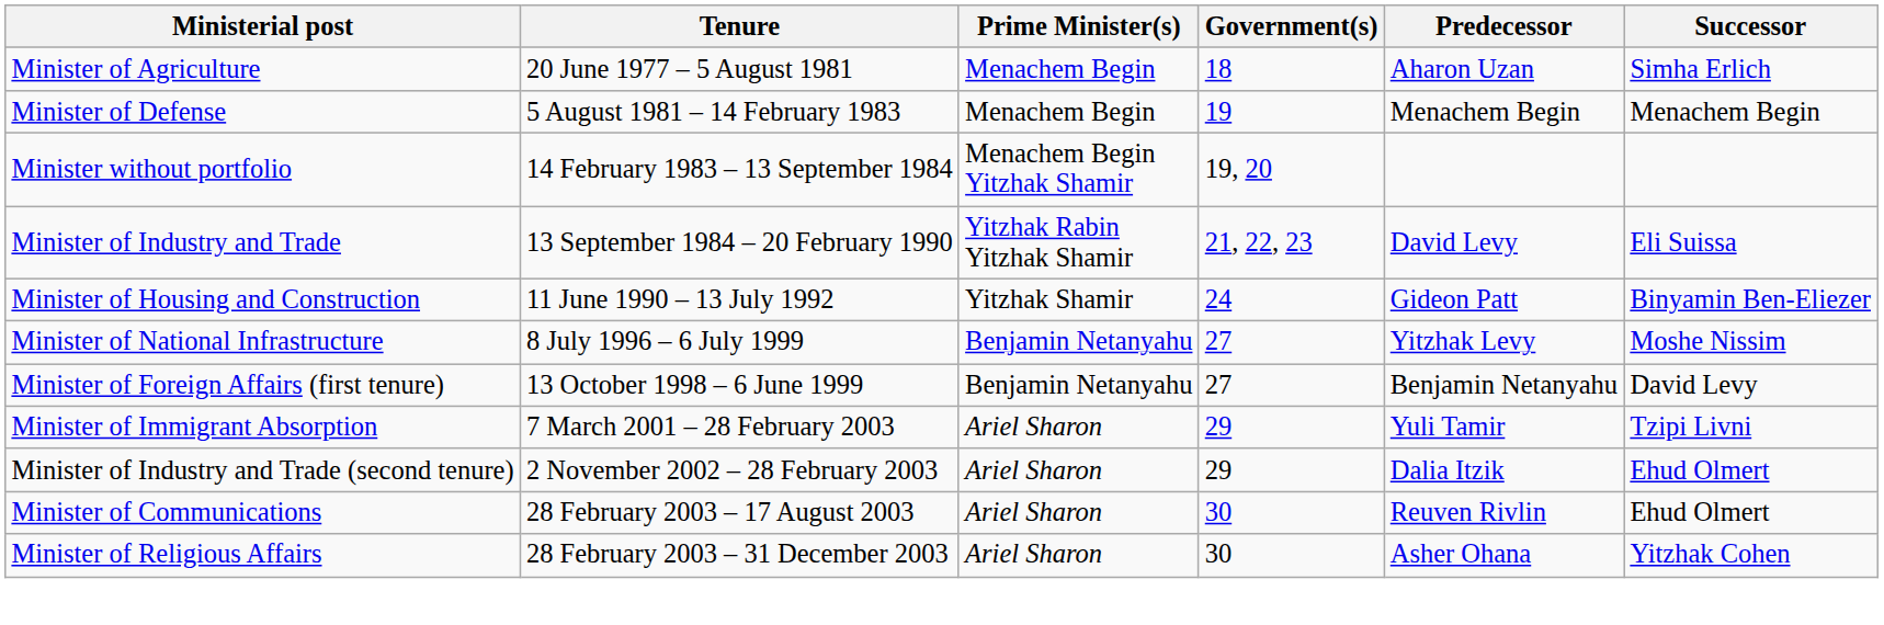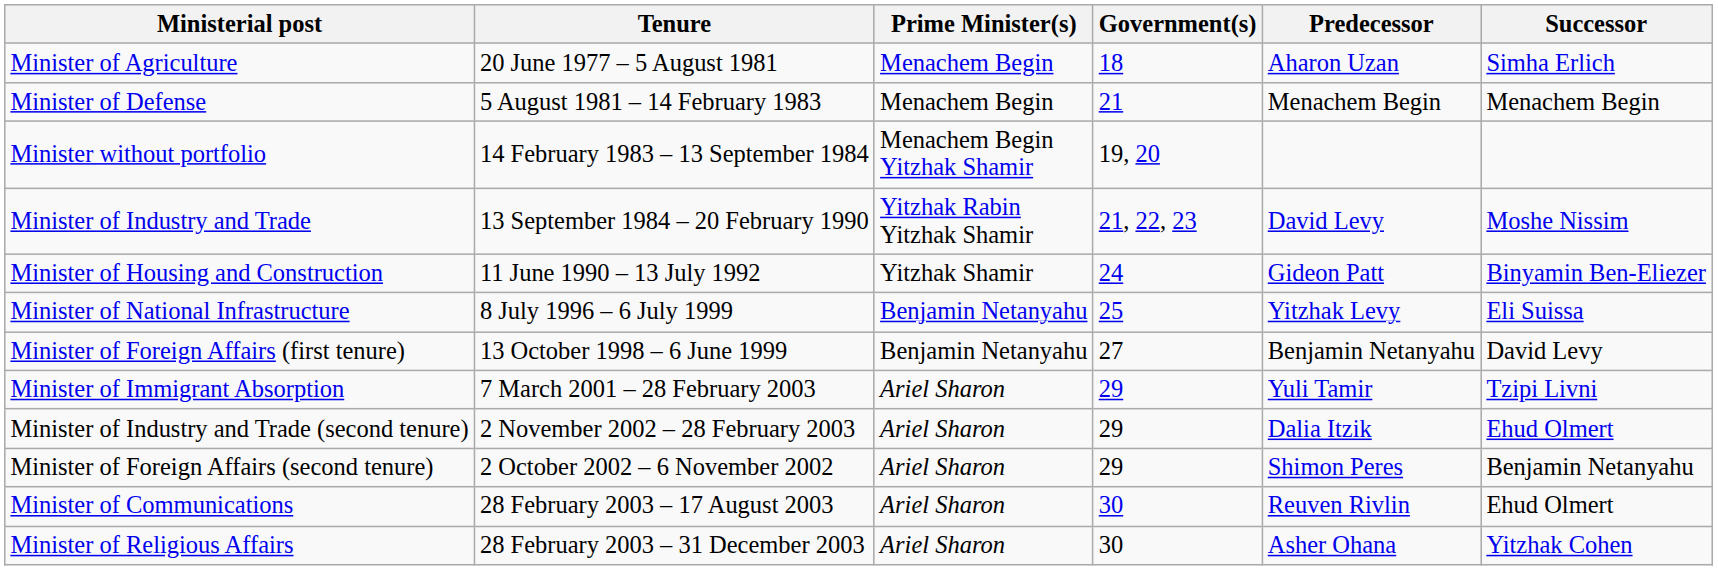Minister of Defense | Government(s): 19 -> 21
Minister of Industry and Trade | Successor: Eli Suissa -> Moshe Nissim
Minister of National Infrastructure | Government(s): 27 -> 25
Minister of National Infrastructure | Successor: Moshe Nissim -> Eli Suissa
+ row: Minister of Foreign Affairs (second tenure) | 2 October 2002 – 6 November 2002 | Ariel Sharon | 29 | Shimon Peres | Benjamin Netanyahu
